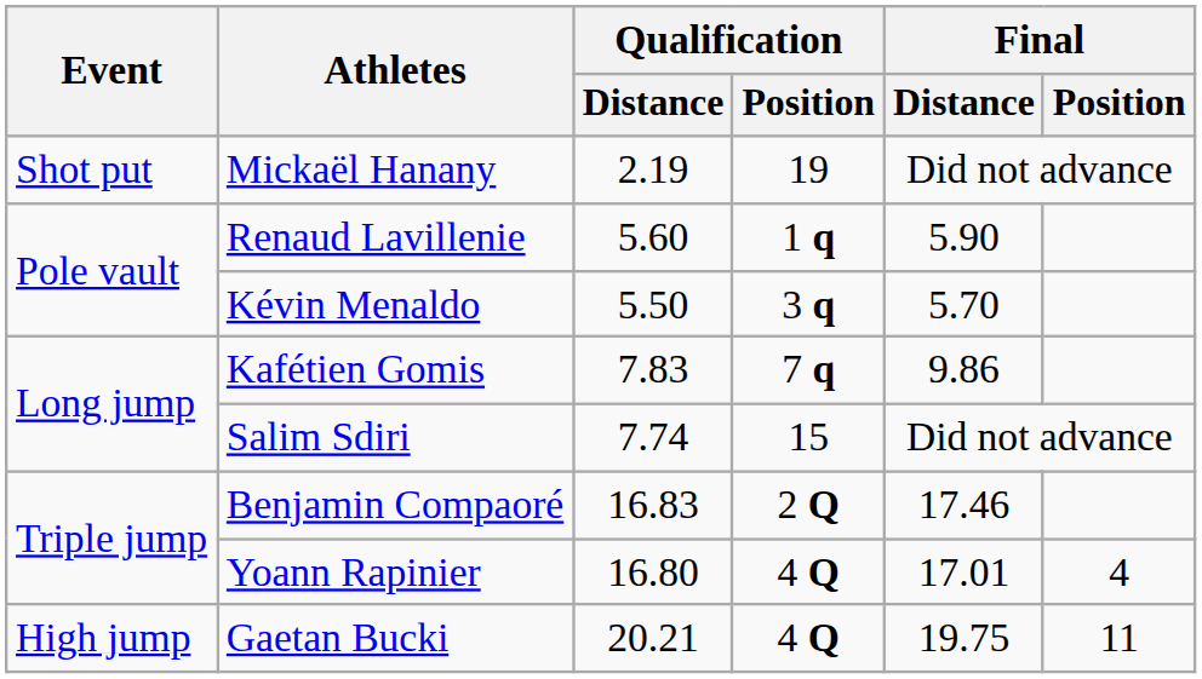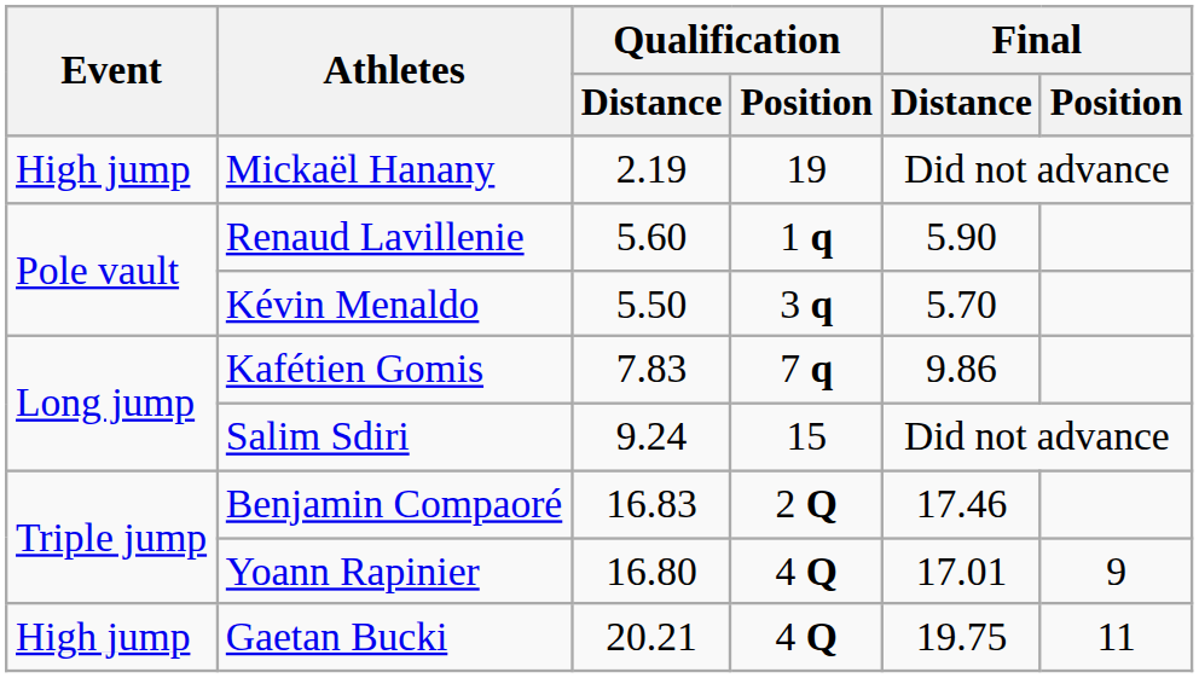Mickaël Hanany | Event: Shot put -> High jump
Salim Sdiri | Qualification / Distance: 7.74 -> 9.24
Yoann Rapinier | Final / Position: 4 -> 9
